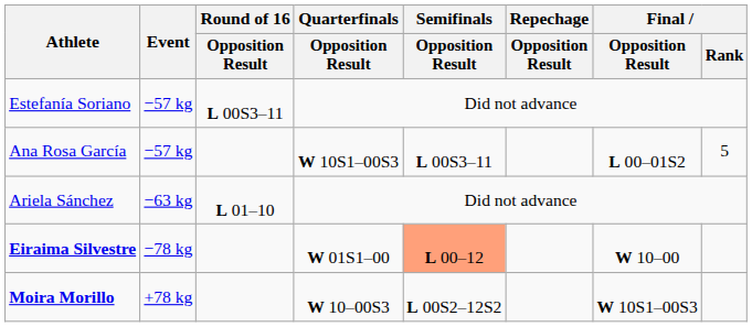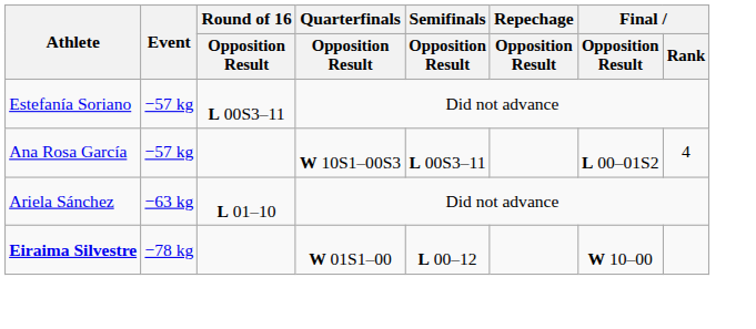Ana Rosa García | Final / Rank: 5 -> 4
Eiraima Silvestre | Semifinals / Opposition Result: lightsalmon background -> no background
- row: Moira Morillo | +78 kg | W 10–00S3 | L 00S2–12S2 | W 10S1–00S3
